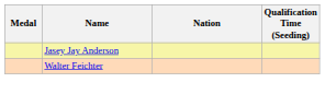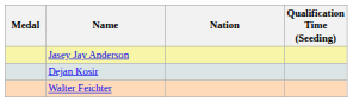+ row: Dejan Kosir
